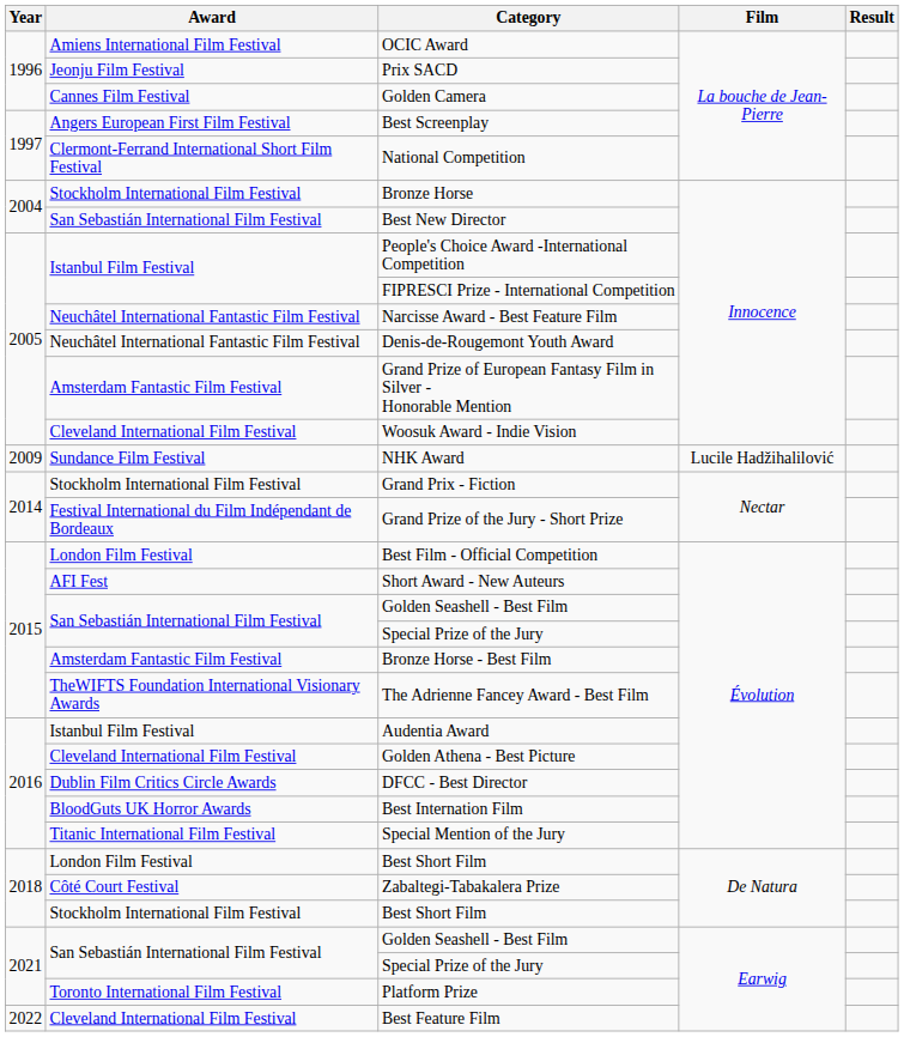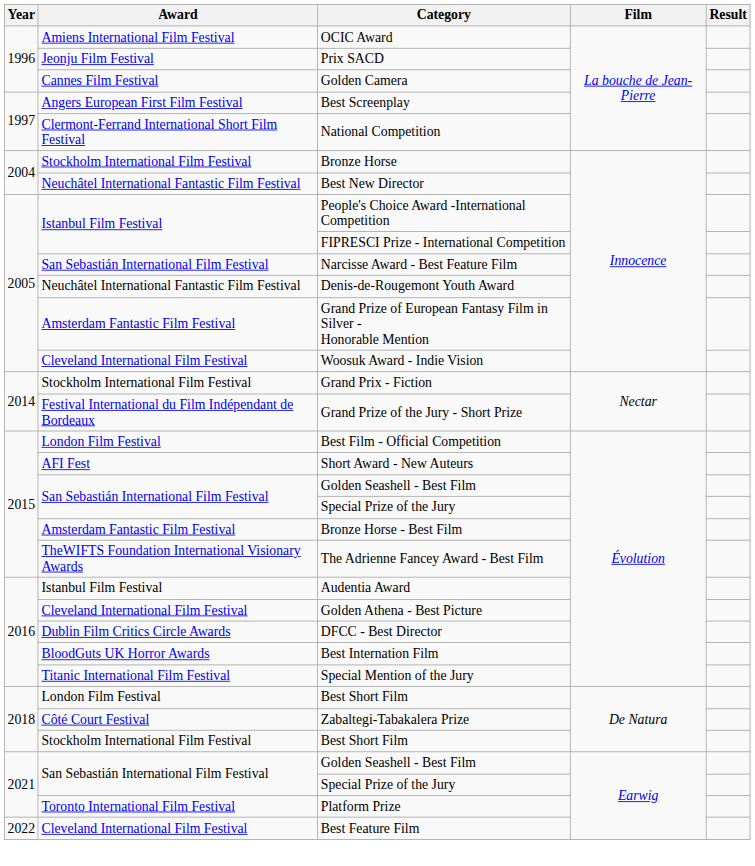Best New Director | Award: San Sebastián International Film Festival -> Neuchâtel International Fantastic Film Festival
Narcisse Award - Best Feature Film | Award: Neuchâtel International Fantastic Film Festival -> San Sebastián International Film Festival
- row: 2009 | Sundance Film Festival | NHK Award | Lucile Hadžihalilović
